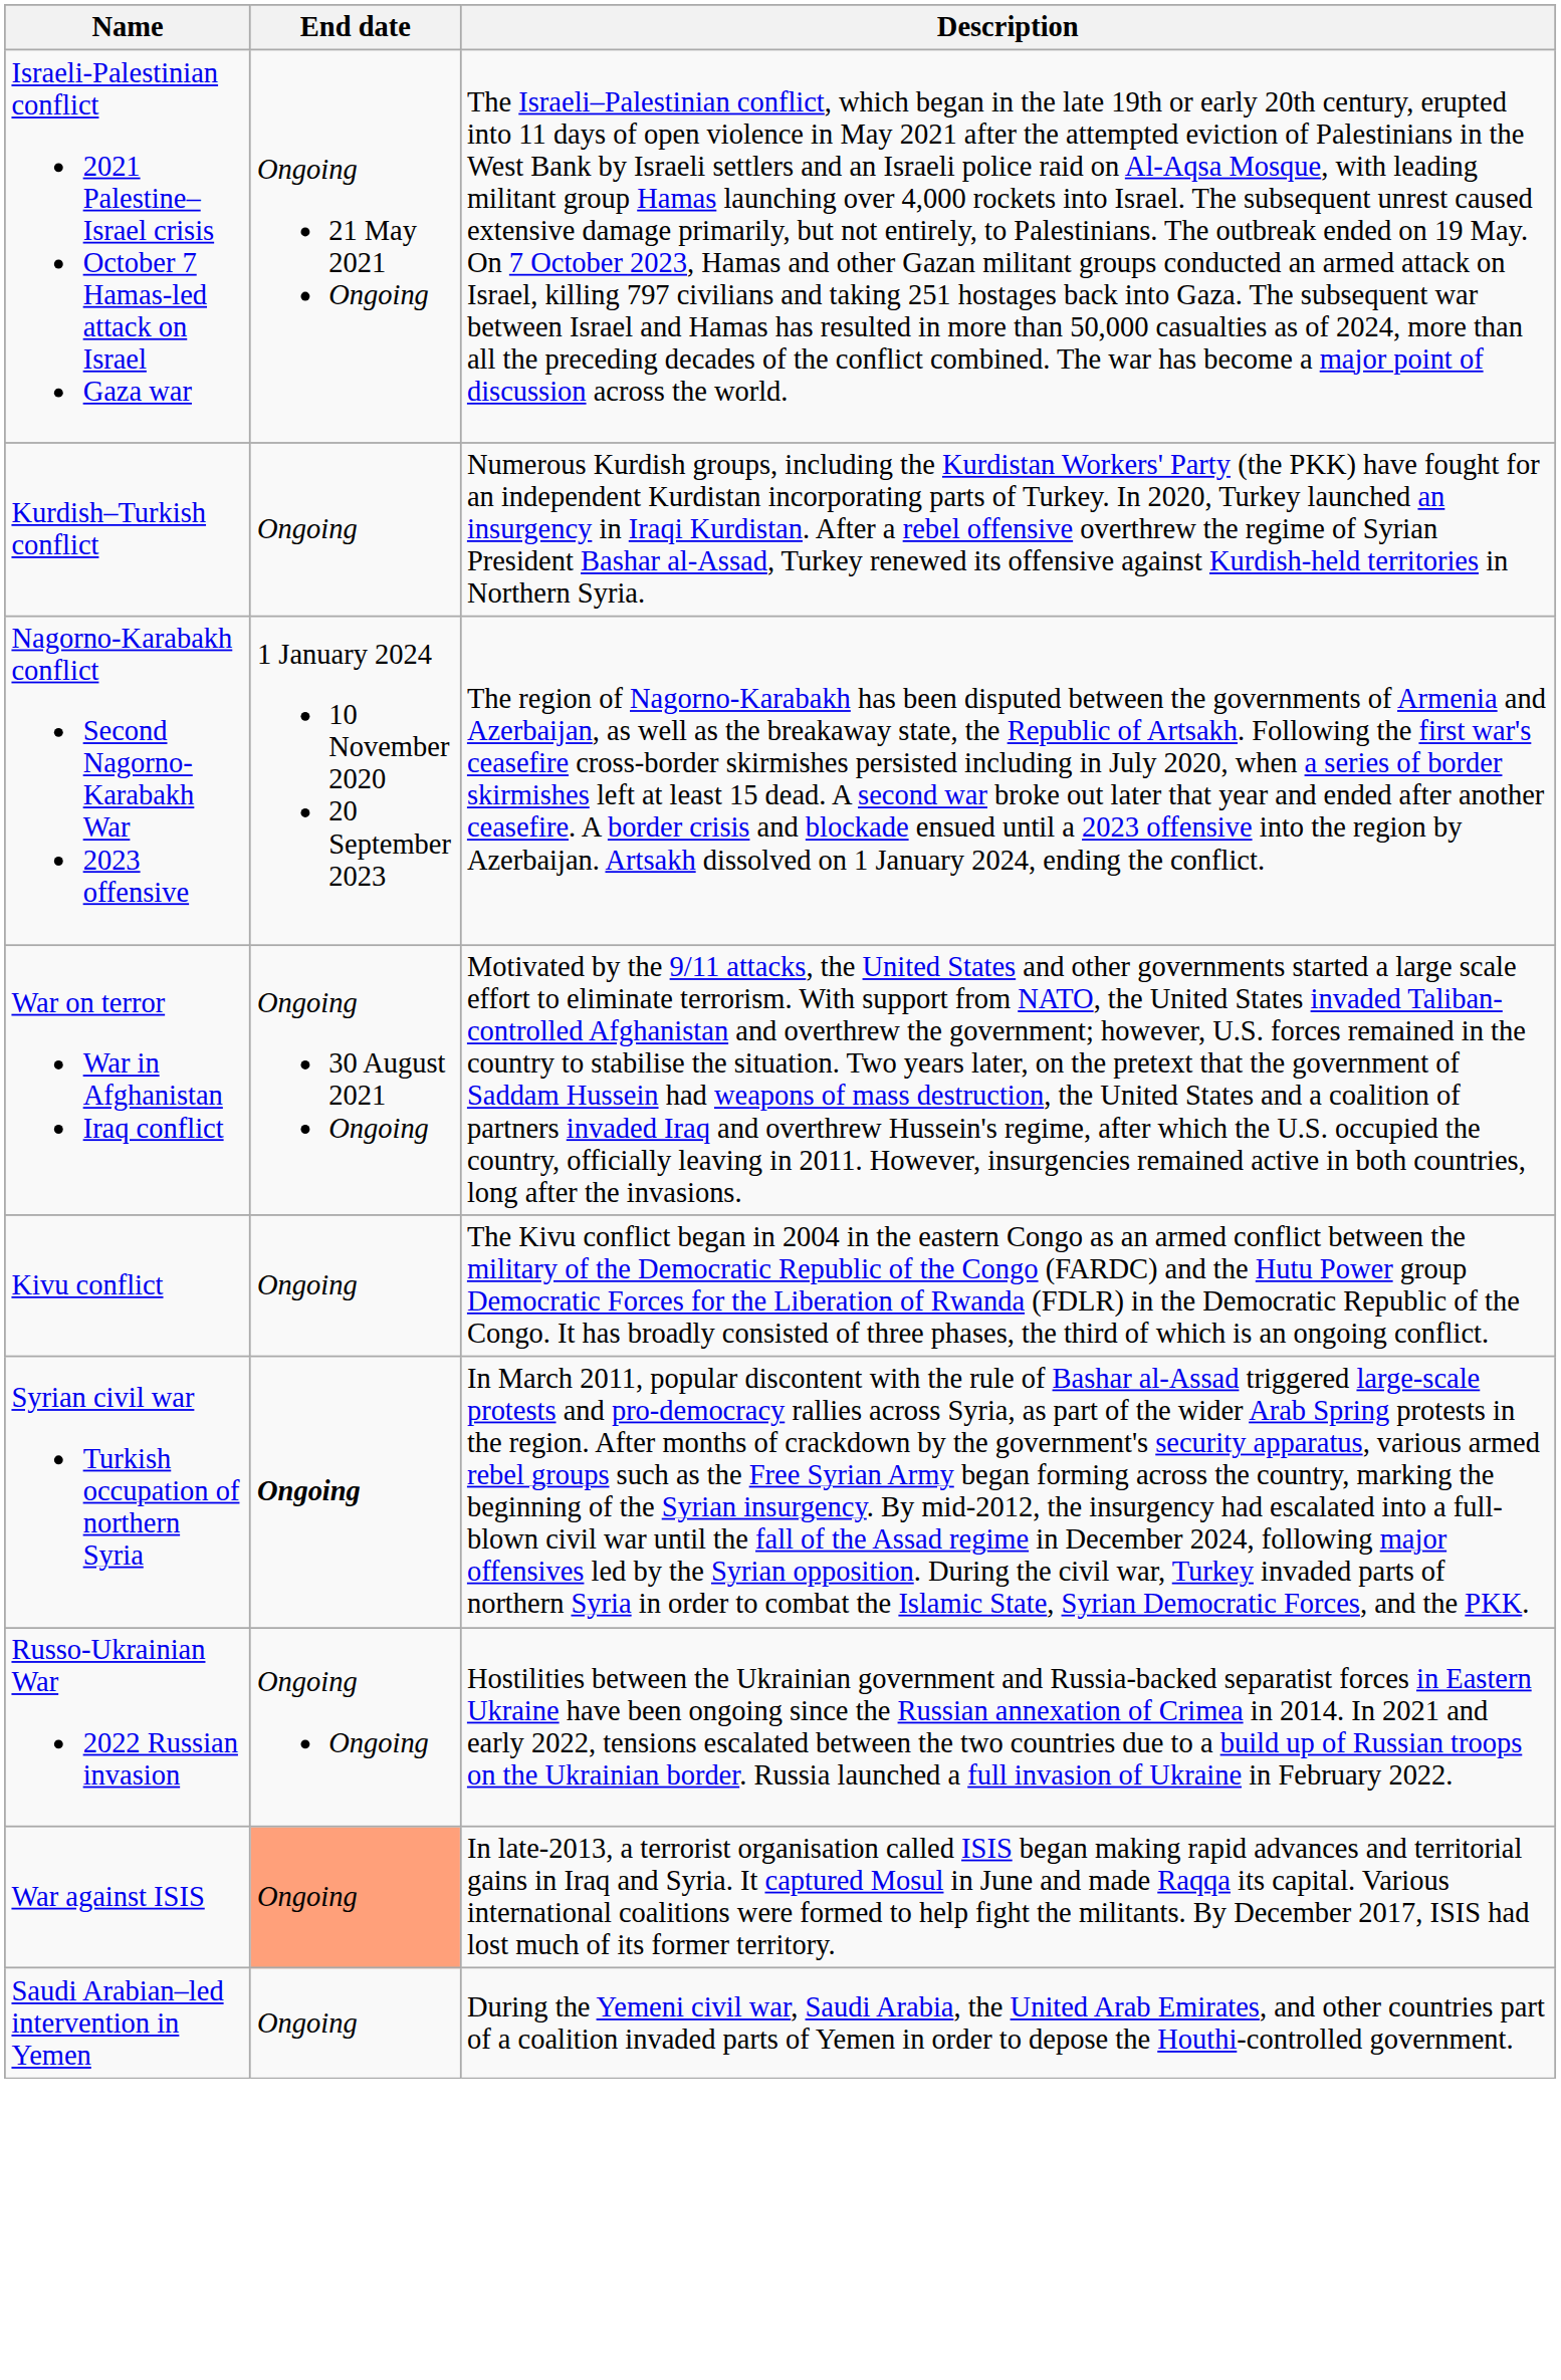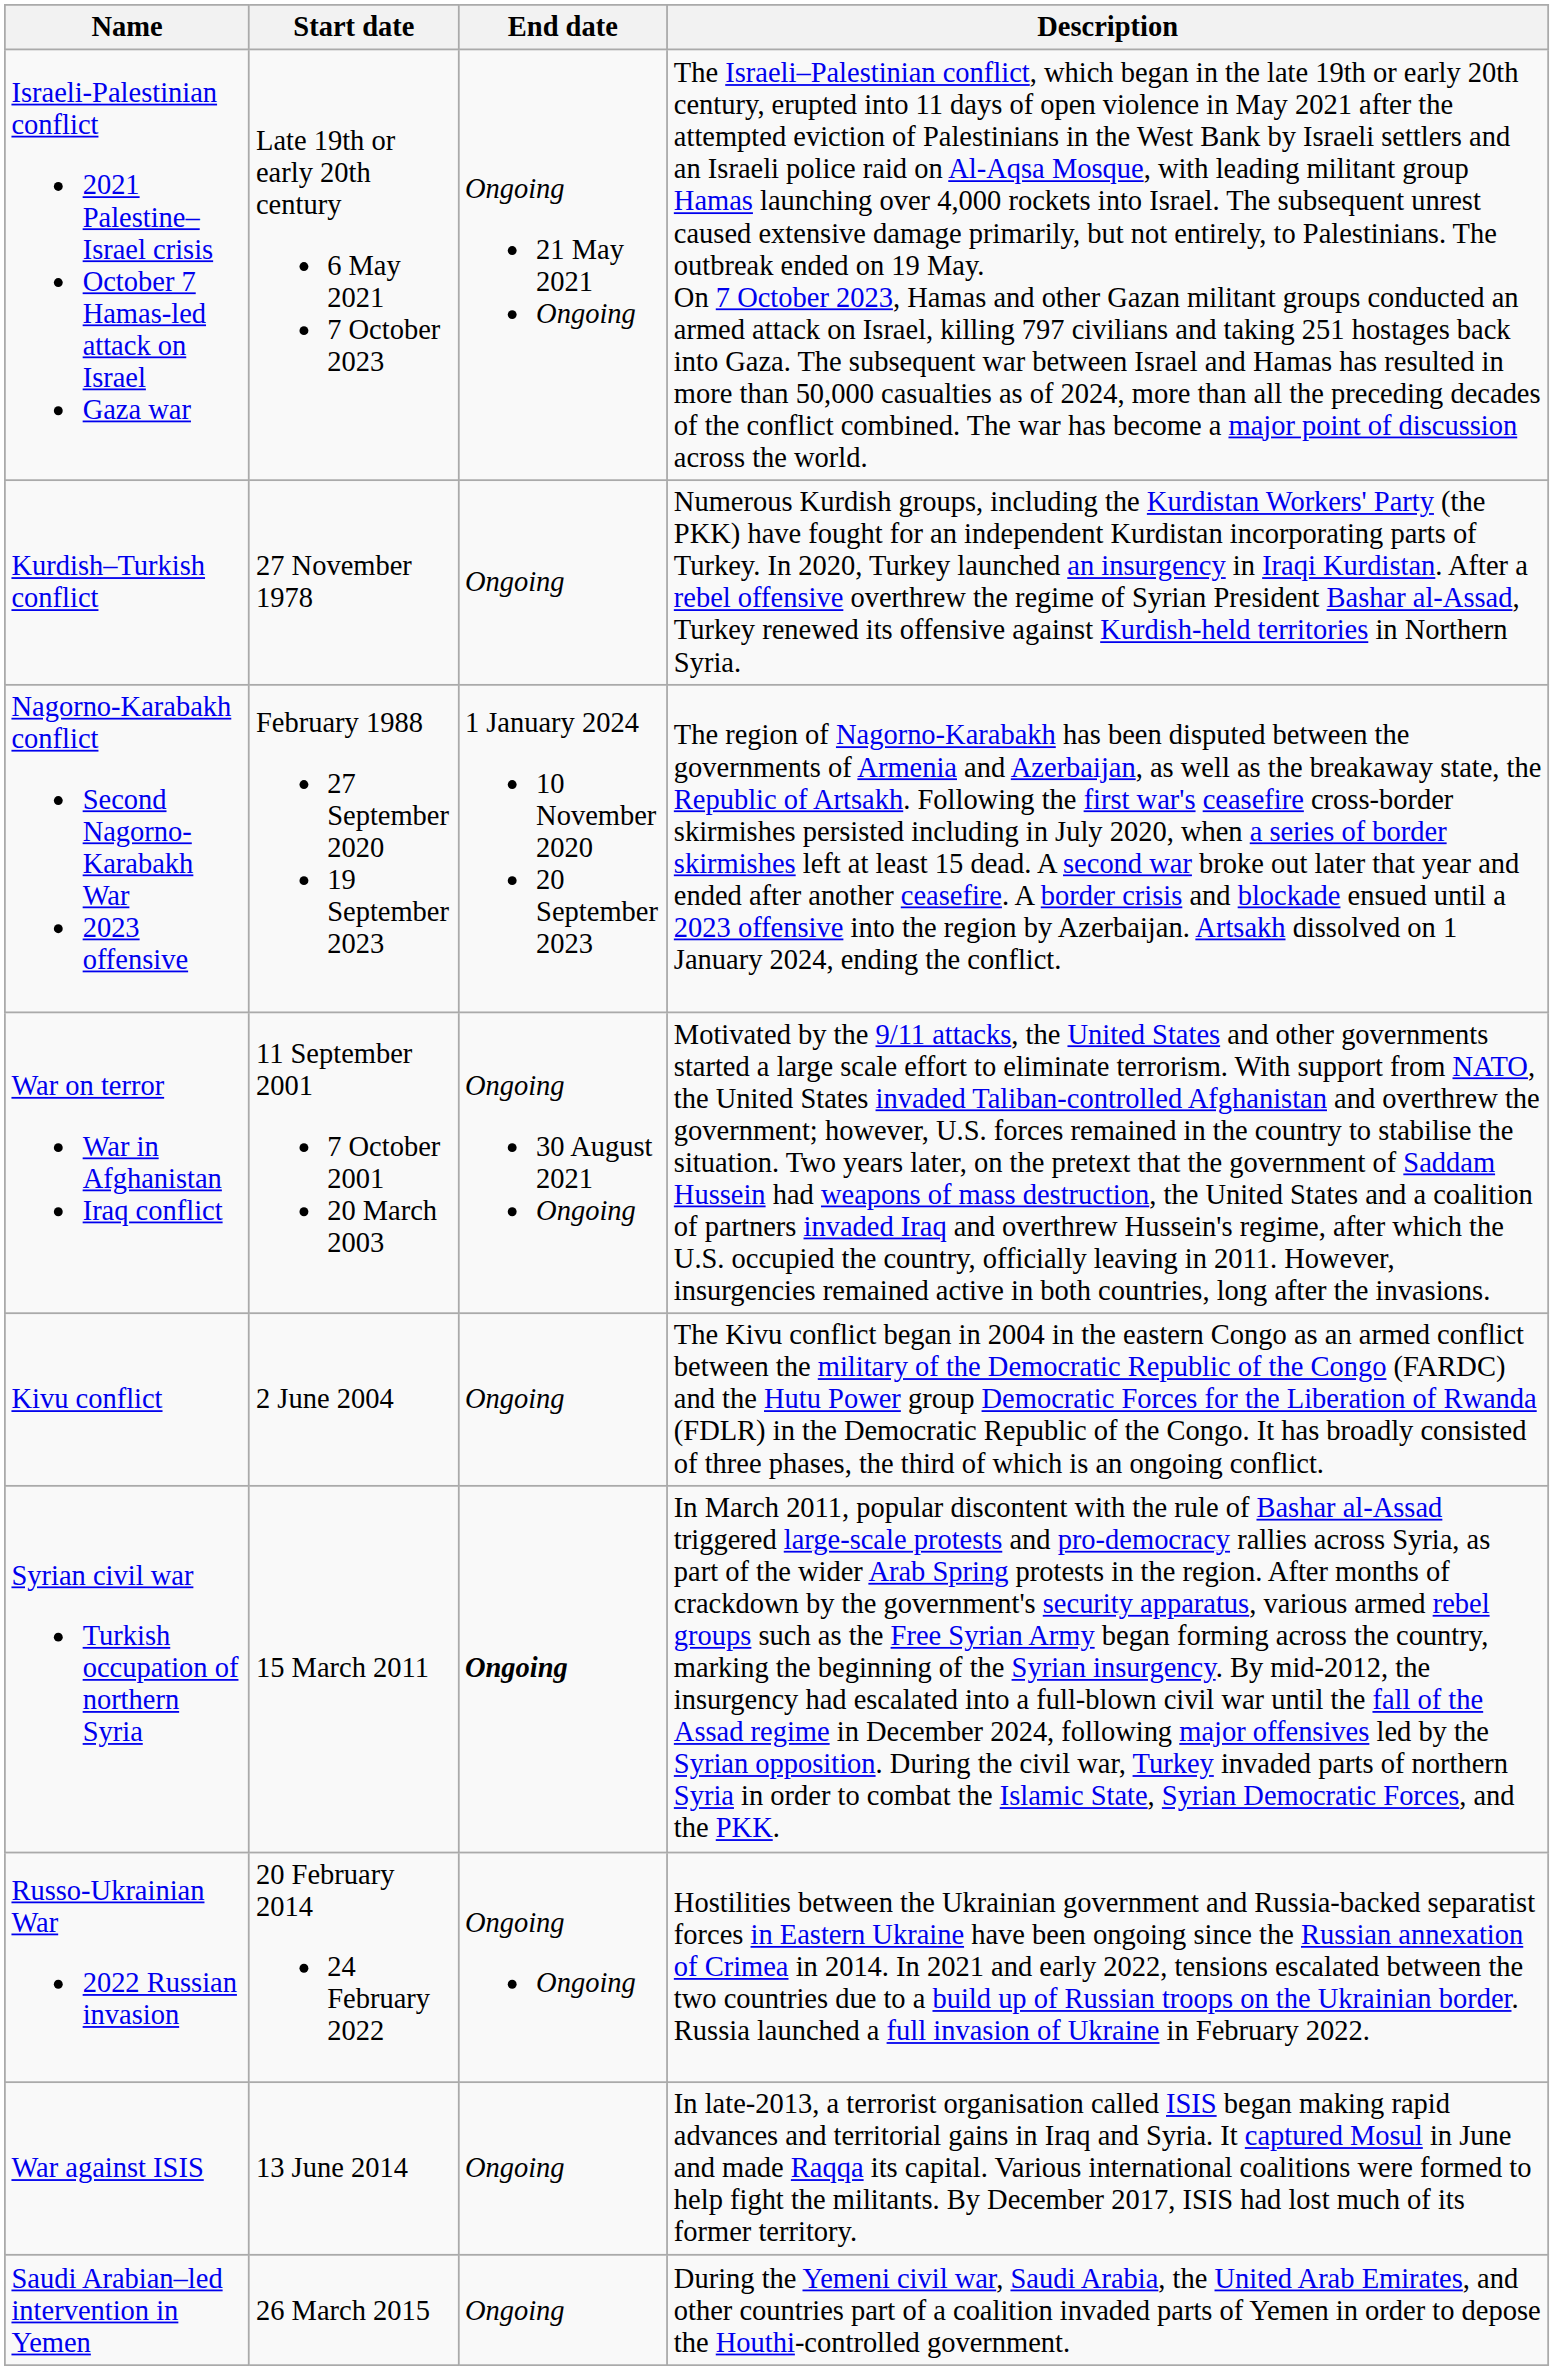+ column: Start date | Late 19th or early 20th century 6 May 2021 7 October 2023 | 27 November 1978 | February 1988 27 September 2020 19 September 2023 | 11 September 2001 7 October 2001 20 March 2003 | 2 June 2004 | 15 March 2011 | 20 February 2014 24 February 2022 | 13 June 2014 | 26 March 2015
War against ISIS | End date: lightsalmon background -> no background
